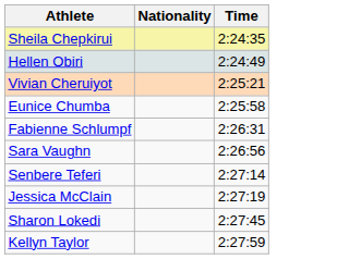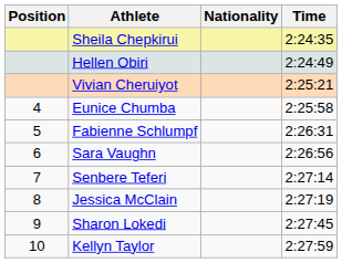+ column: Position | 4 | 5 | 6 | 7 | 8 | 9 | 10
